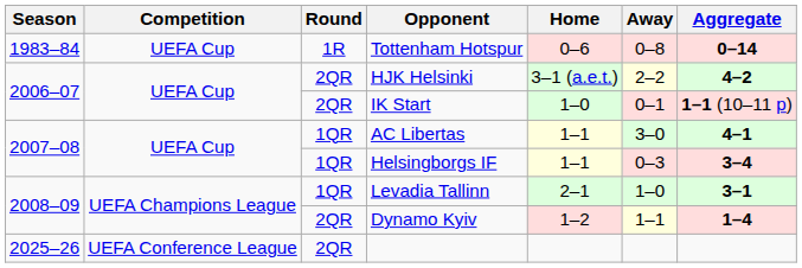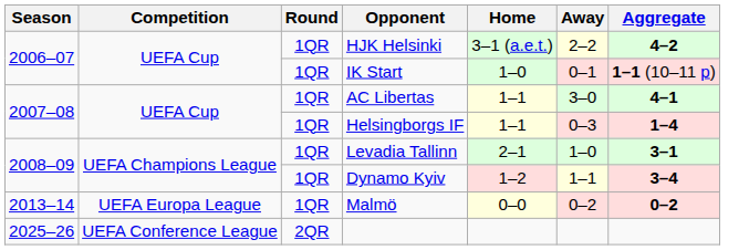- row: 1983–84 | UEFA Cup | 1R | Tottenham Hotspur | 0–6 | 0–8 | 0–14
HJK Helsinki | Round: 2QR -> 1QR
IK Start | Round: 2QR -> 1QR
Helsingborgs IF | Aggregate: 3–4 -> 1–4
Dynamo Kyiv | Round: 2QR -> 1QR
Dynamo Kyiv | Aggregate: 1–4 -> 3–4
+ row: 2013–14 | UEFA Europa League | 1QR | Malmö | 0–0 | 0–2 | 0–2
